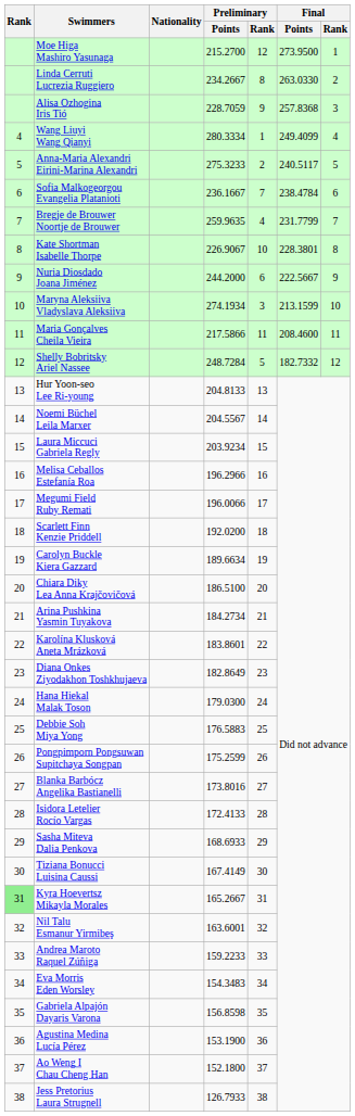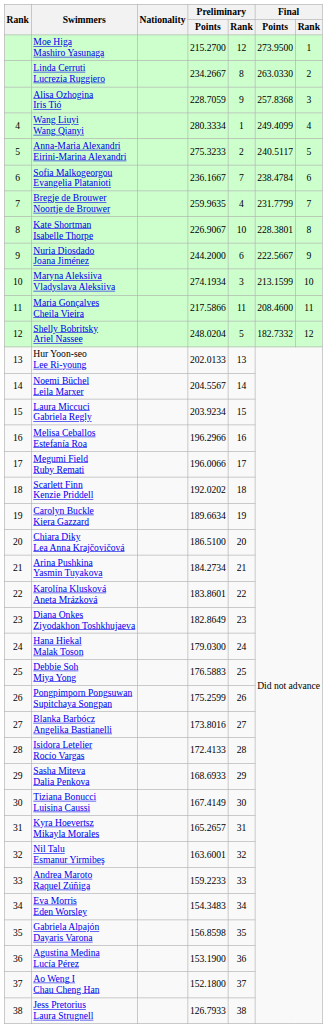Shelly Bobritsky Ariel Nassee | Preliminary / Points: 248.7284 -> 248.0204
Hur Yoon-seo Lee Ri-young | Preliminary / Points: 204.8133 -> 202.0133
Scarlett Finn Kenzie Priddell | Preliminary / Points: 192.0200 -> 192.0202
Kyra Hoevertsz Mikayla Morales | Rank: lightgreen background -> no background
Kyra Hoevertsz Mikayla Morales | Preliminary / Points: 165.2667 -> 165.2657
